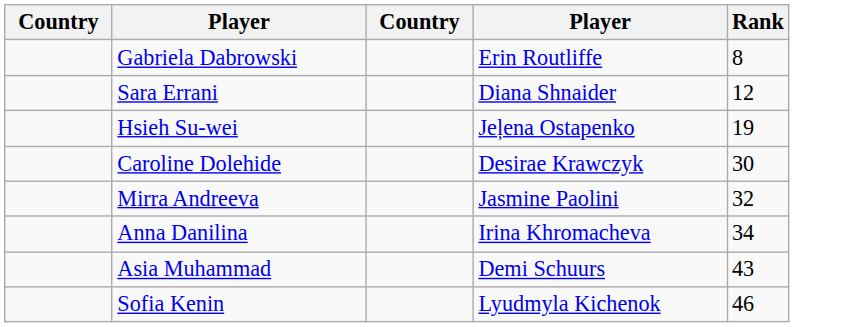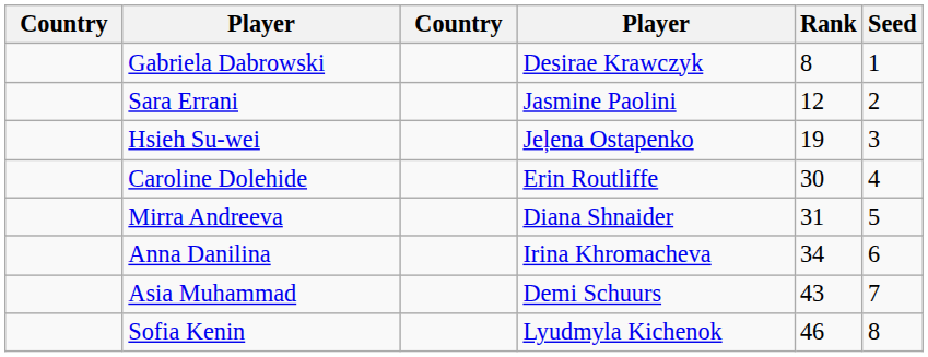+ column: Seed | 1 | 2 | 3 | 4 | 5 | 6 | 7 | 8
Gabriela Dabrowski | column 4: Erin Routliffe -> Desirae Krawczyk
Sara Errani | column 4: Diana Shnaider -> Jasmine Paolini
Caroline Dolehide | column 4: Desirae Krawczyk -> Erin Routliffe
Mirra Andreeva | column 4: Jasmine Paolini -> Diana Shnaider
Mirra Andreeva | Rank: 32 -> 31
